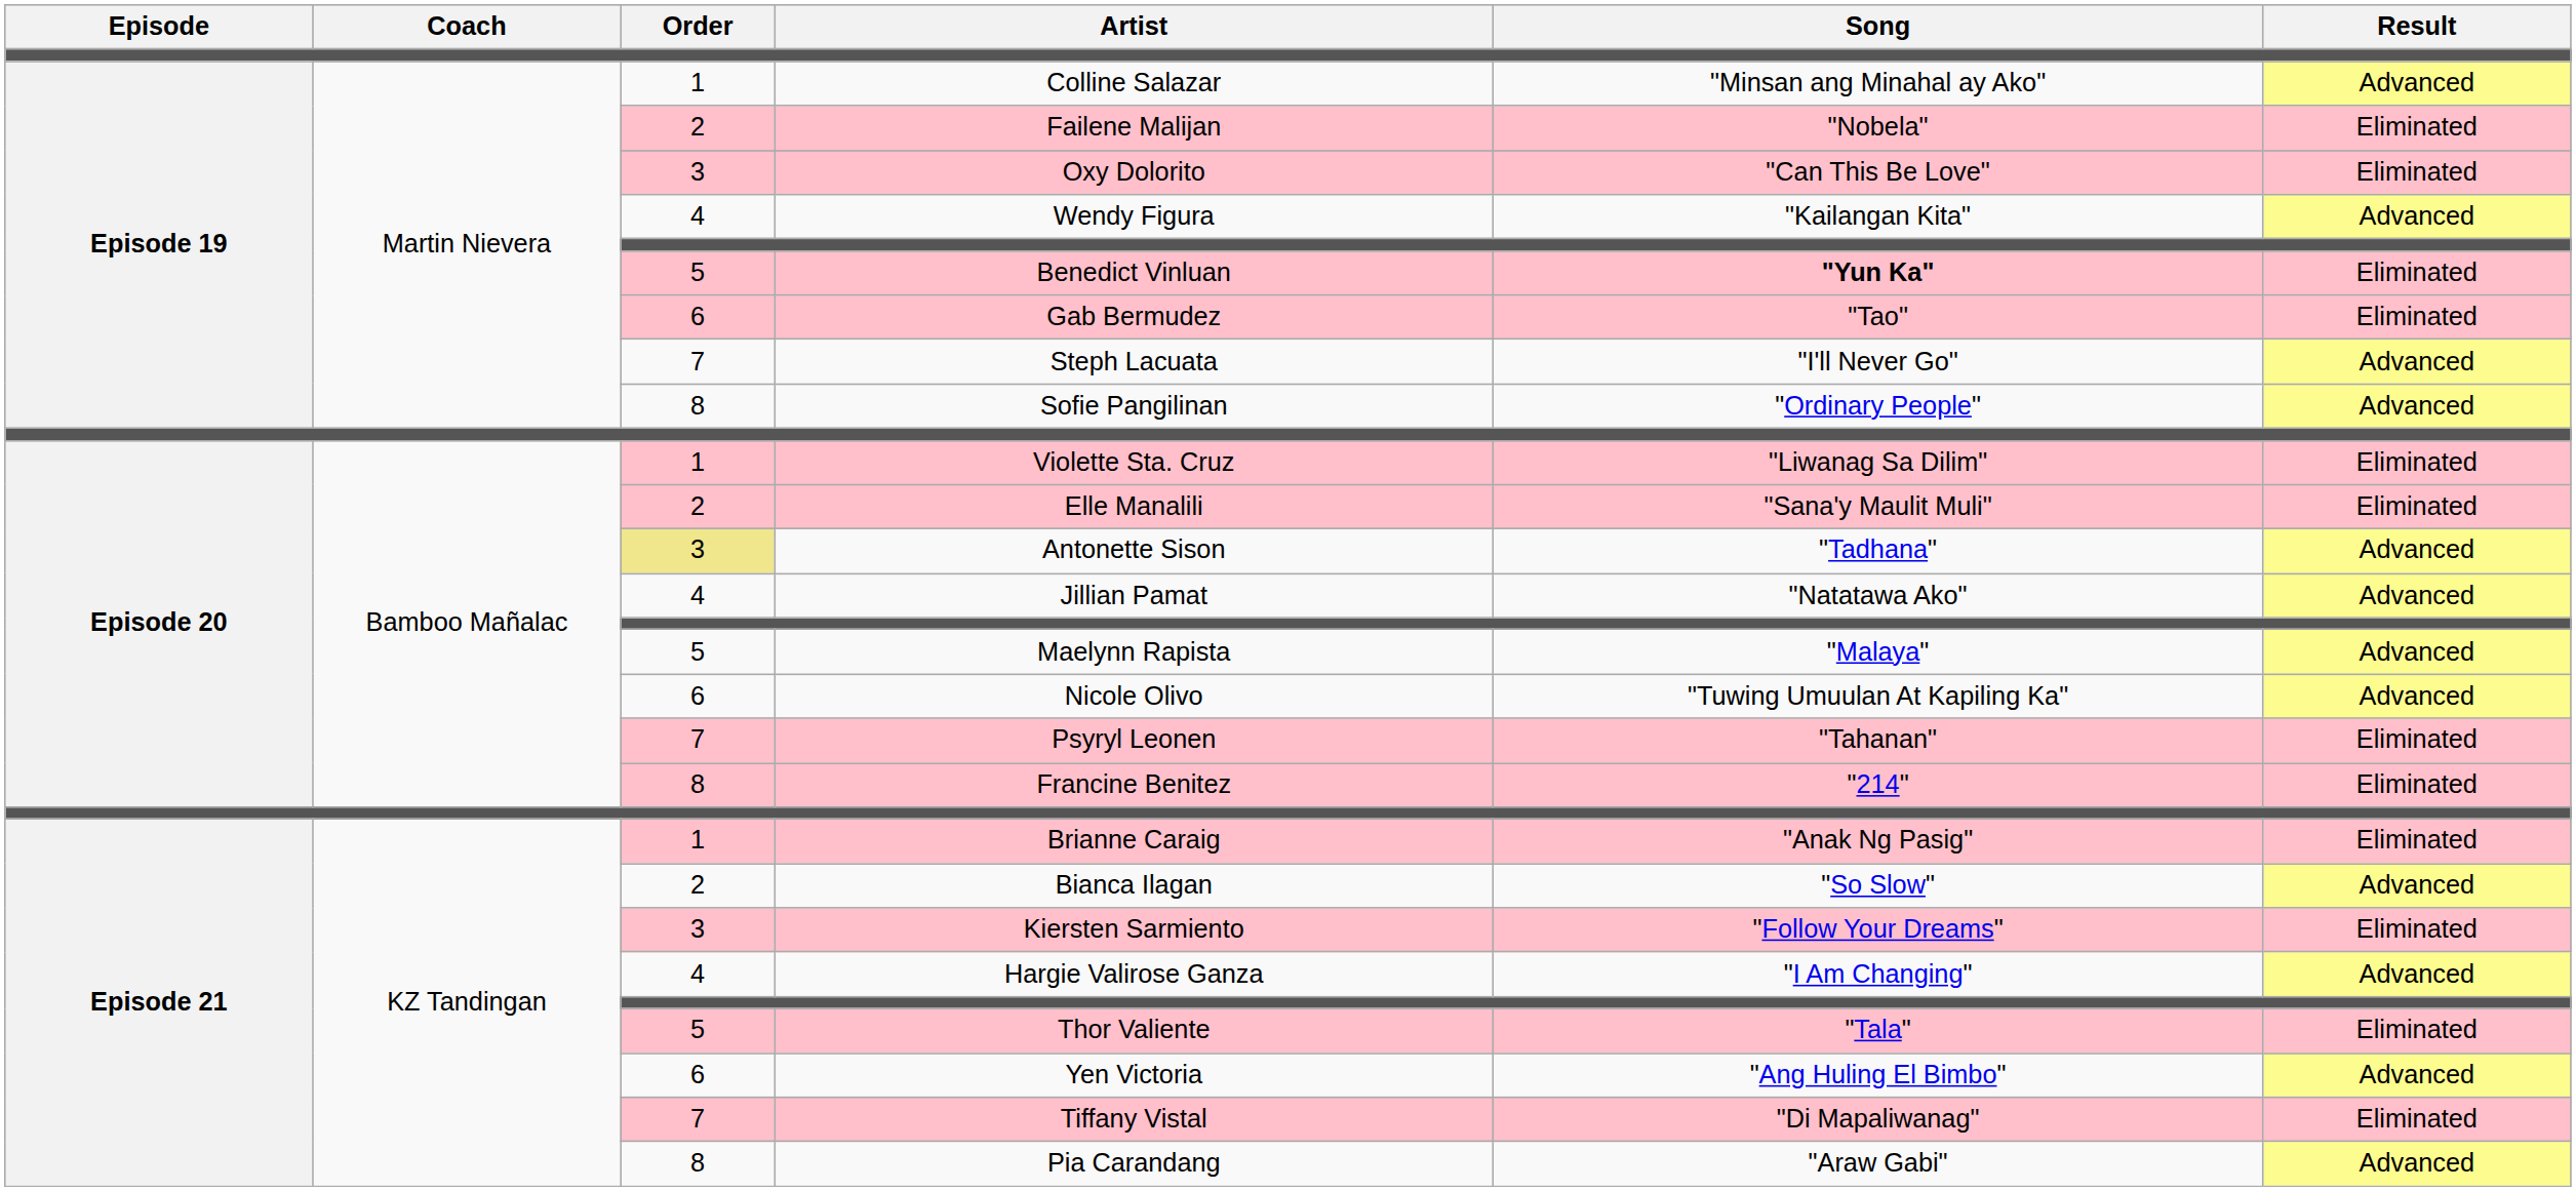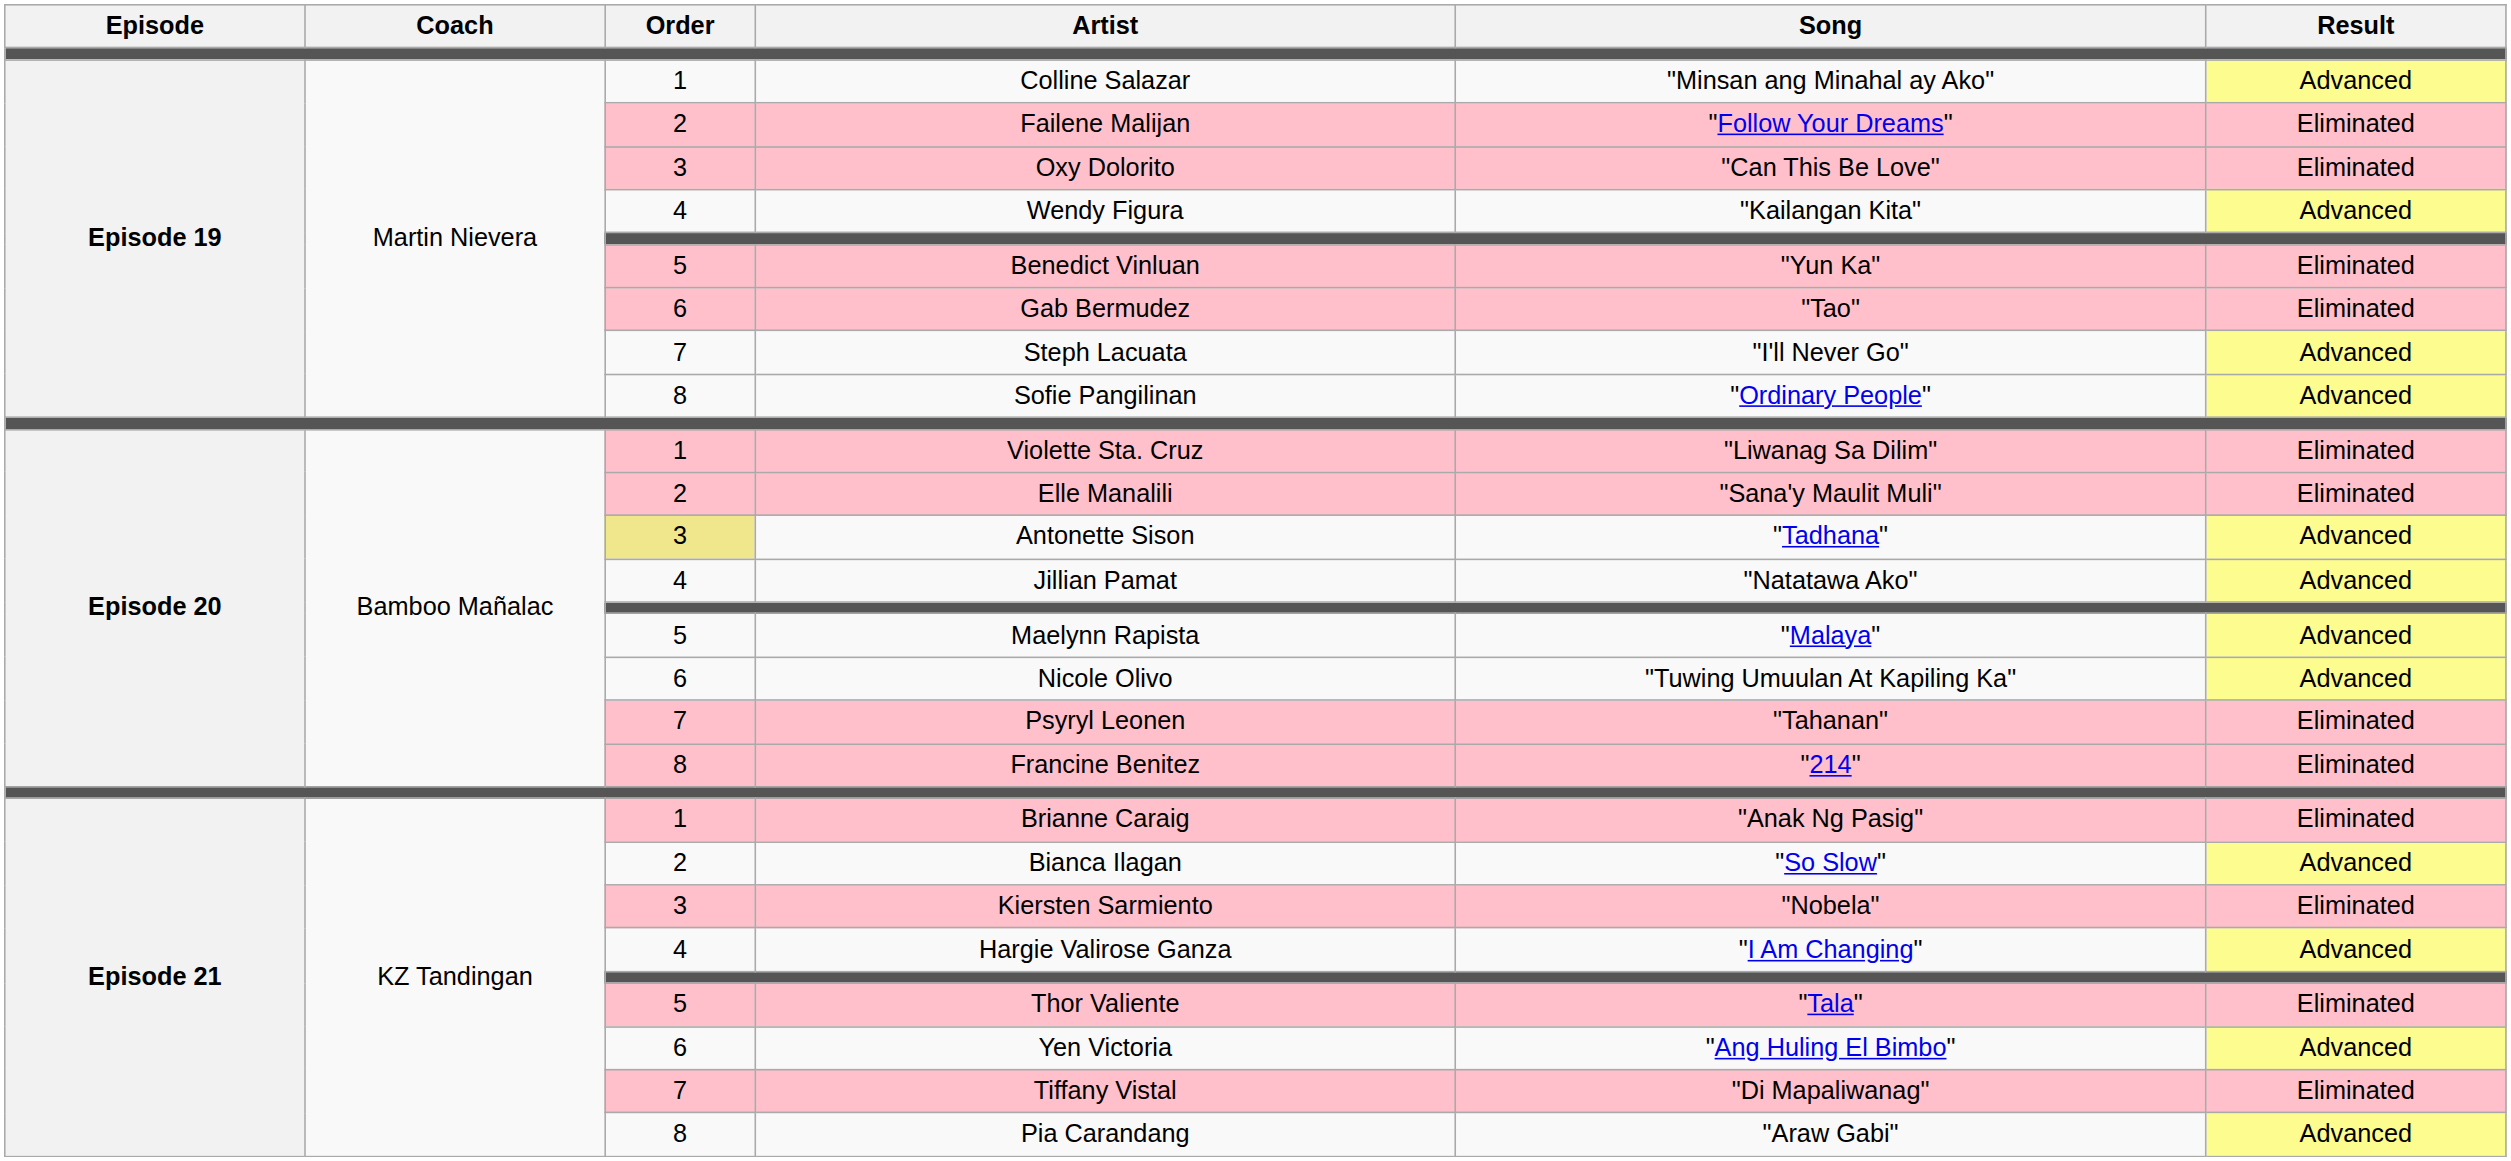Failene Malijan | Song: "Nobela" -> "Follow Your Dreams"
Benedict Vinluan | Song: bold -> normal
Kiersten Sarmiento | Song: "Follow Your Dreams" -> "Nobela"
